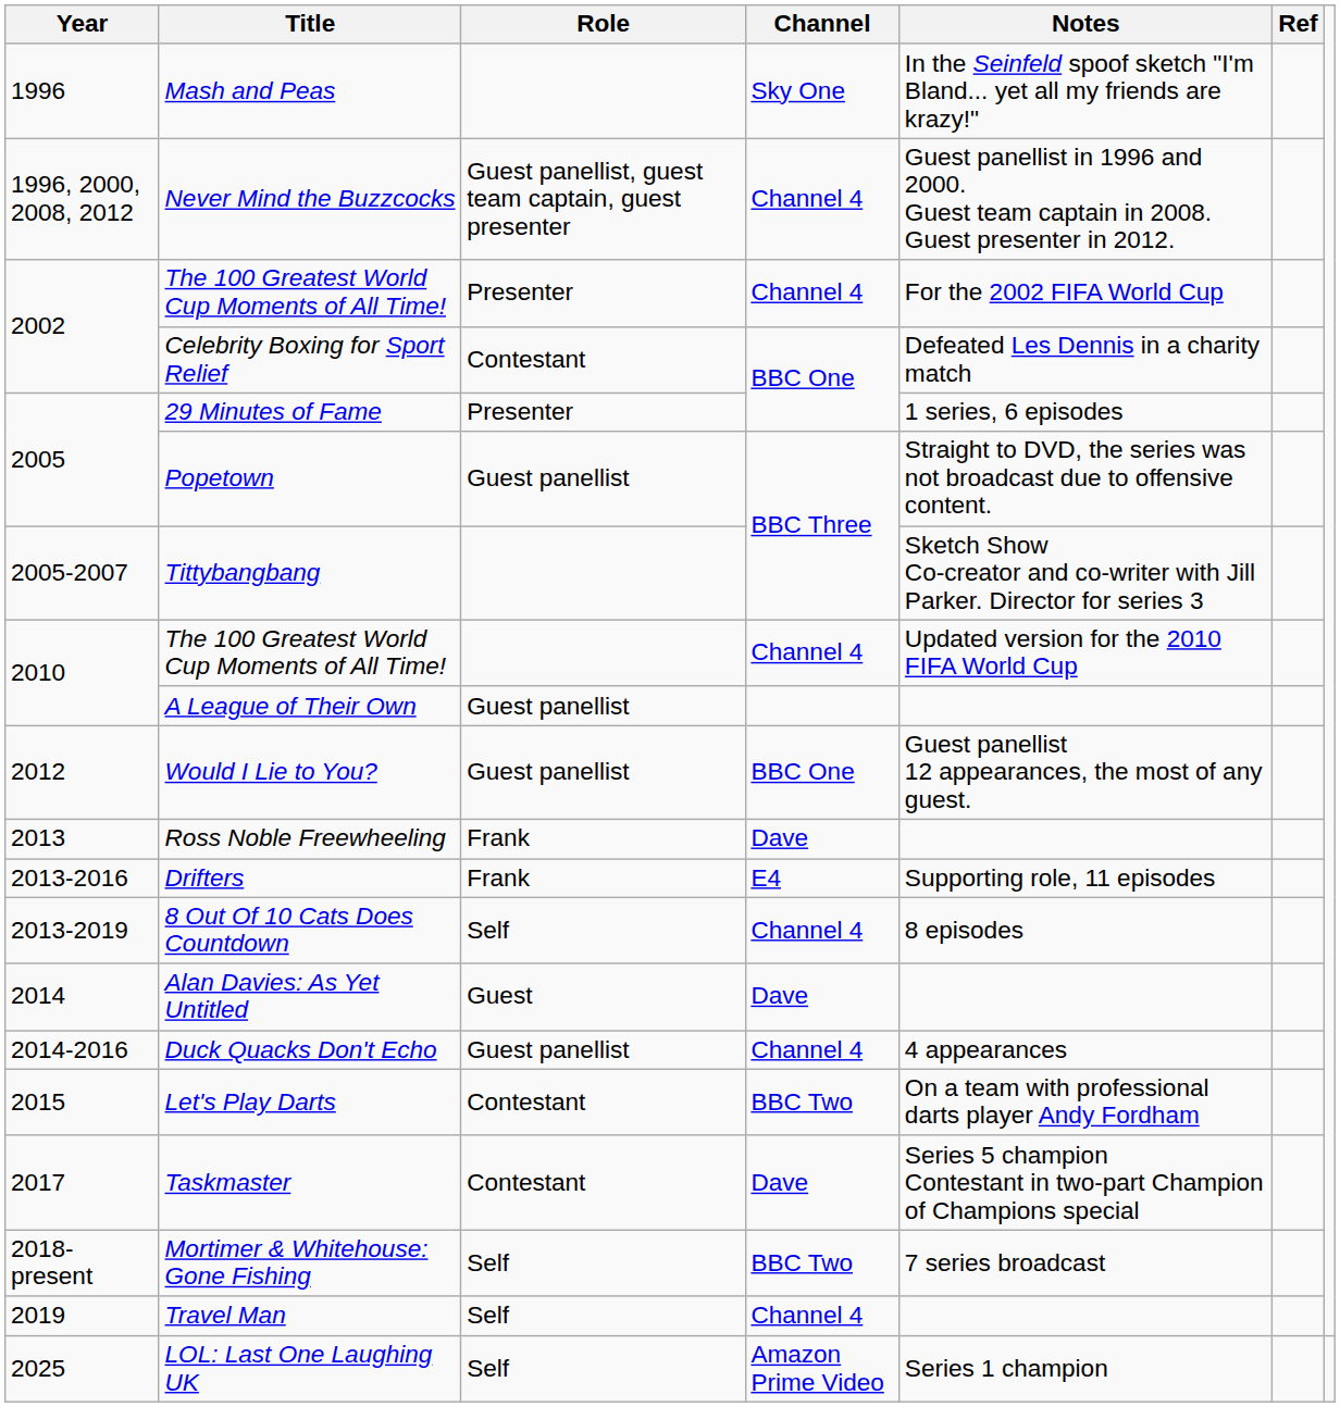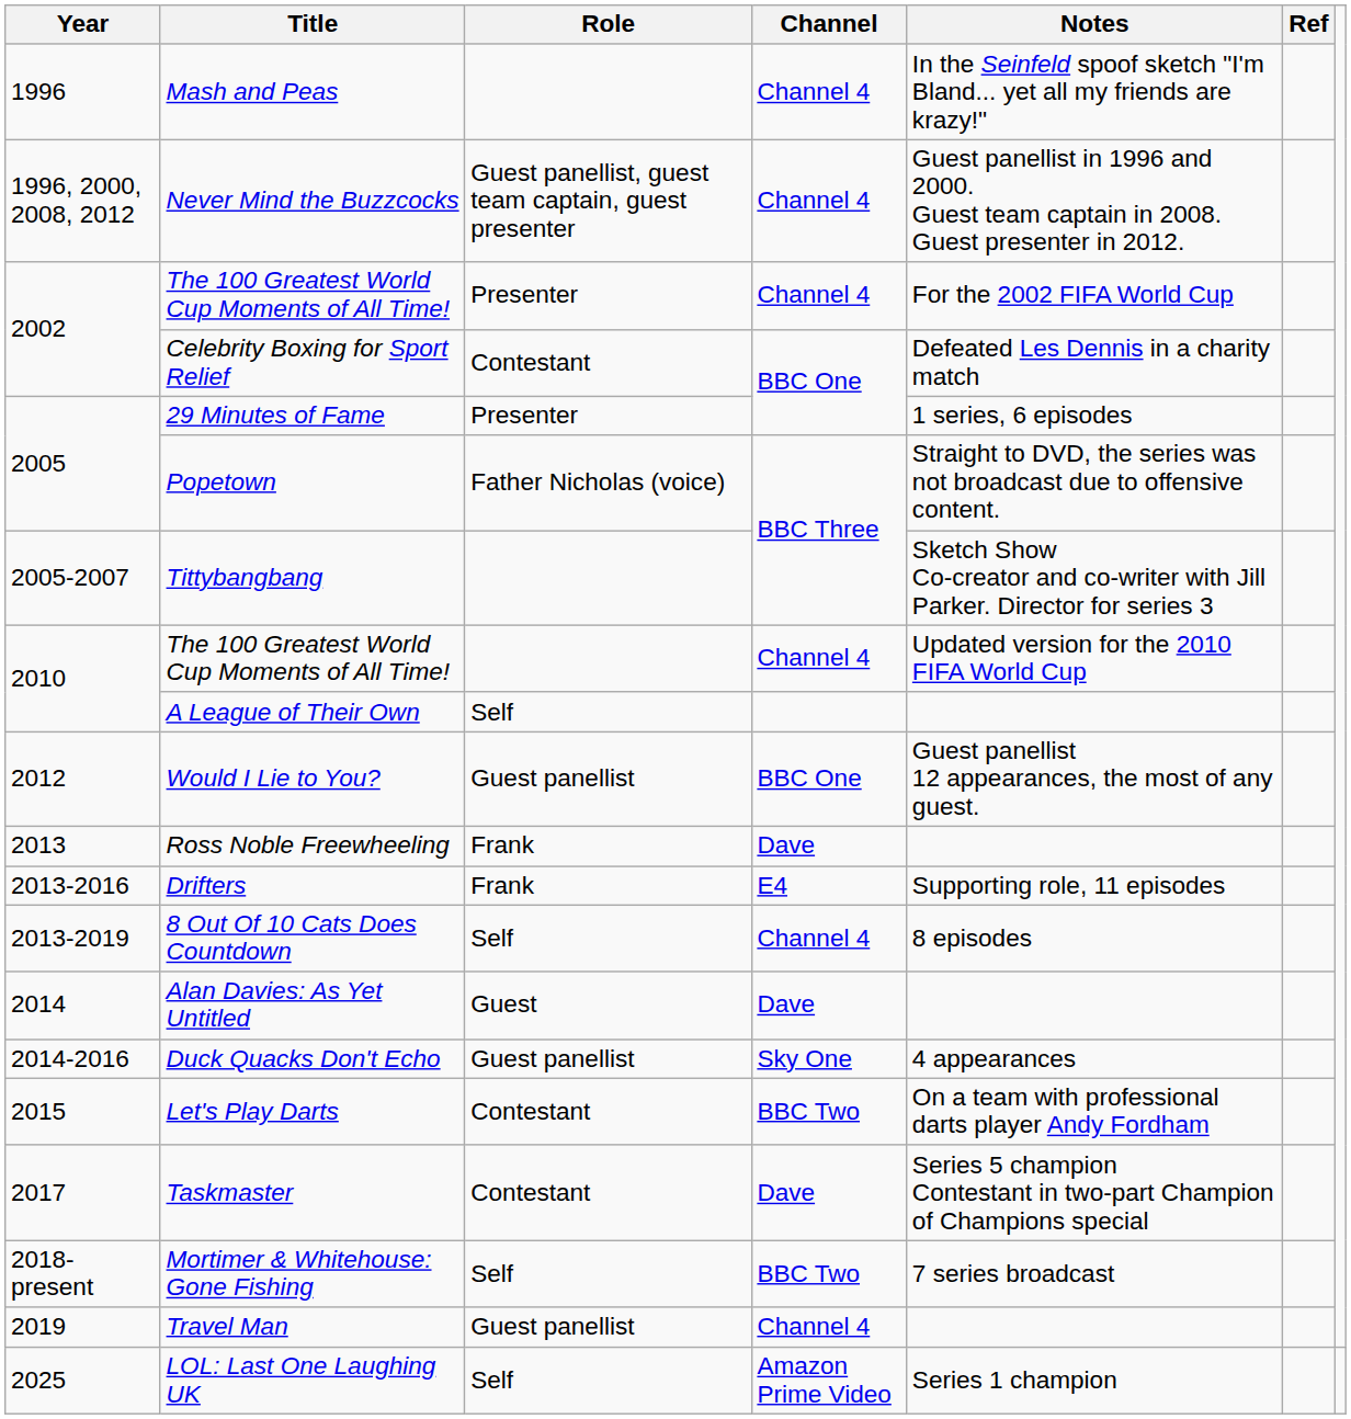Mash and Peas | Channel: Sky One -> Channel 4
Popetown | Role: Guest panellist -> Father Nicholas (voice)
A League of Their Own | Role: Guest panellist -> Self
Duck Quacks Don't Echo | Channel: Channel 4 -> Sky One
Travel Man | Role: Self -> Guest panellist
